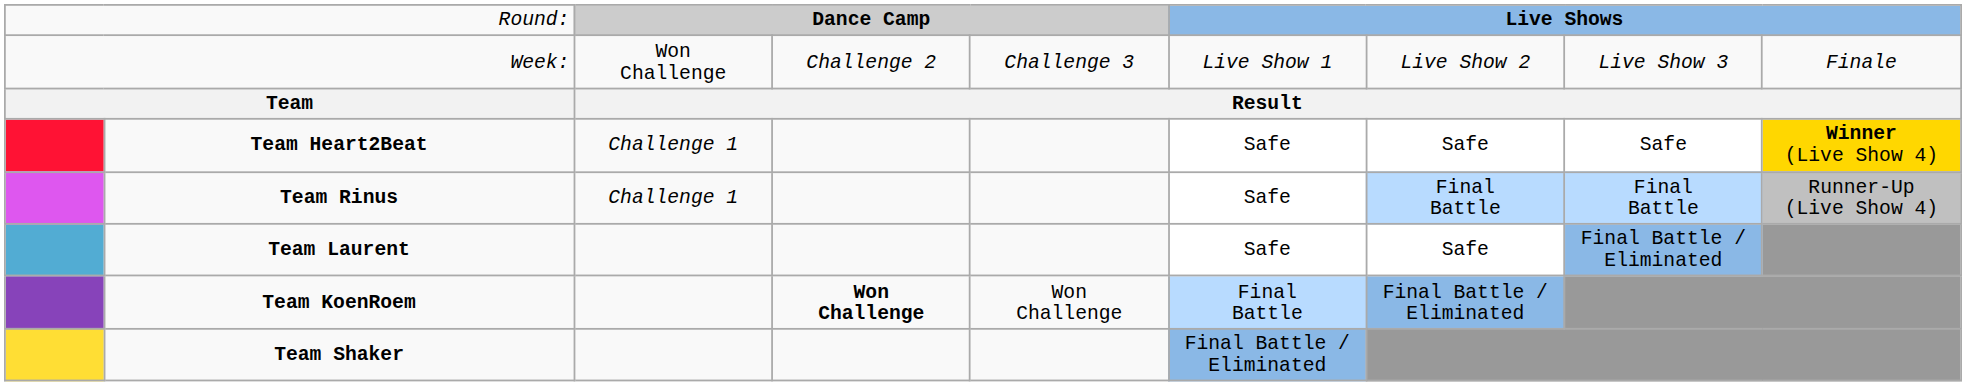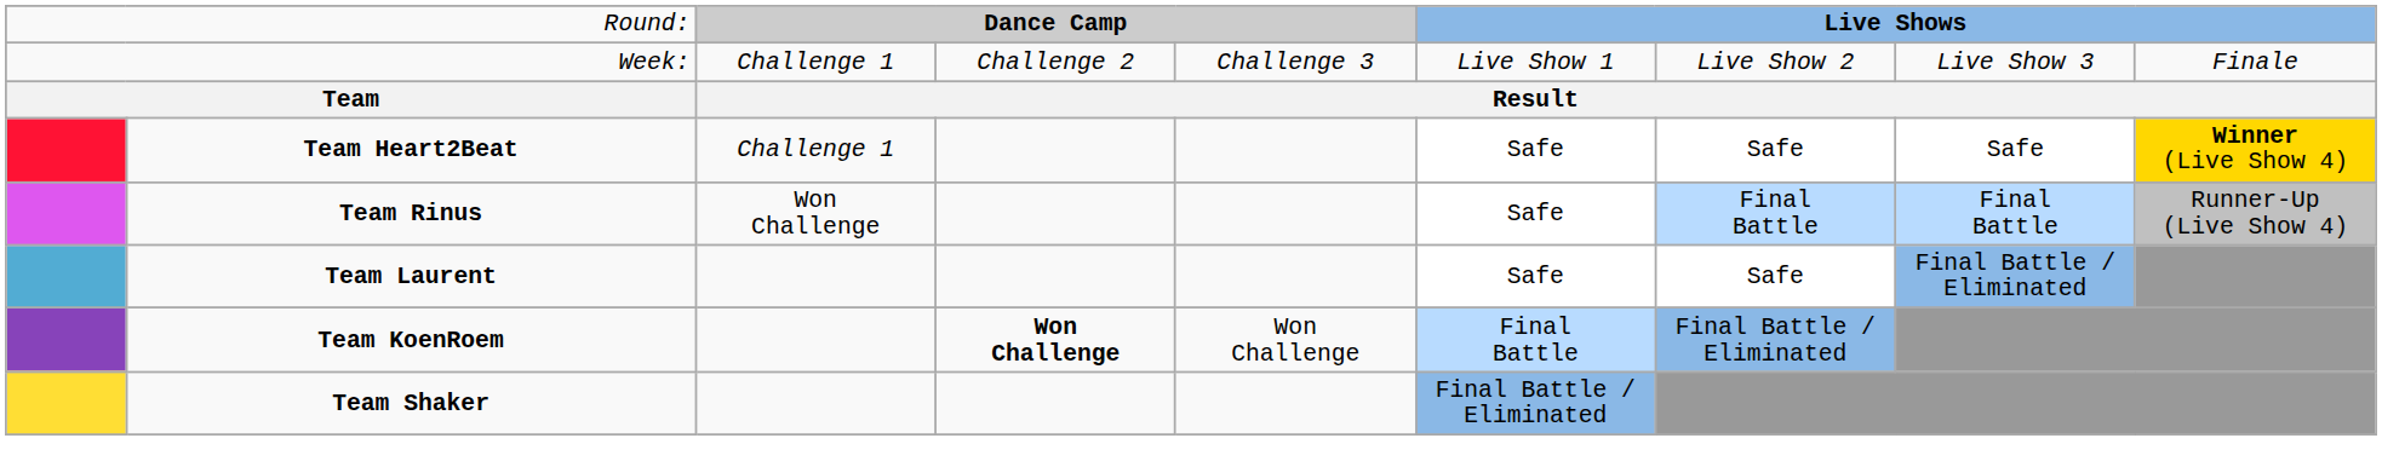Week: | column 3: Won Challenge -> Challenge 1
Team Rinus | column 3: Challenge 1 -> Won Challenge
